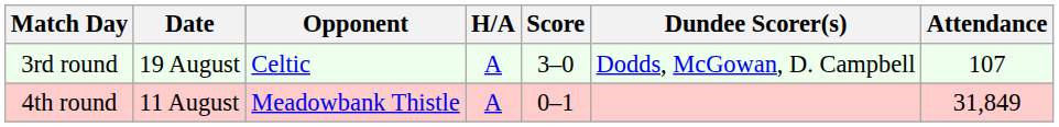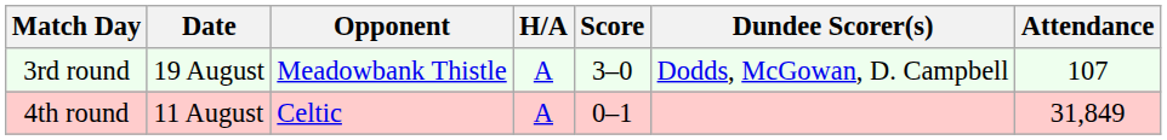3rd round | Opponent: Celtic -> Meadowbank Thistle
4th round | Opponent: Meadowbank Thistle -> Celtic
